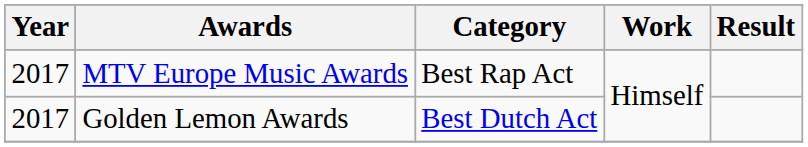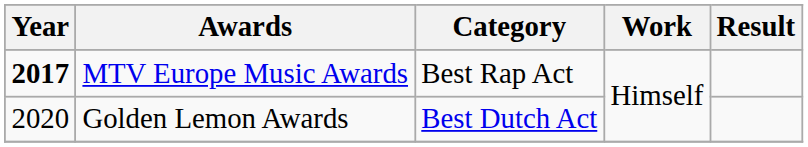MTV Europe Music Awards | Year: normal -> bold
Golden Lemon Awards | Year: 2017 -> 2020
